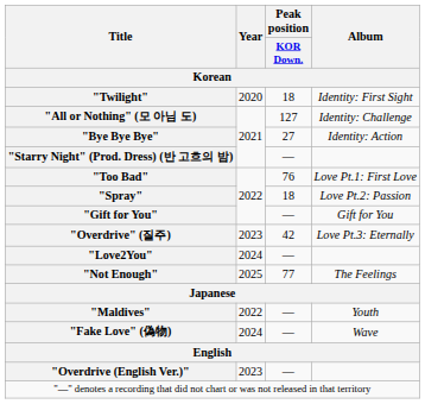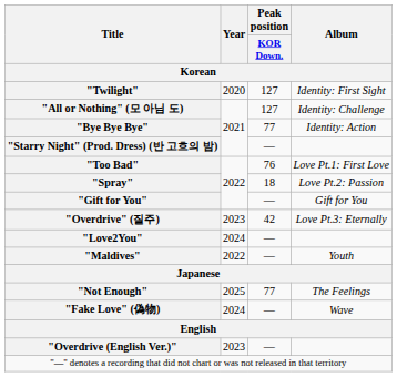"Twilight" | Peak position / KOR Down.: 18 -> 127
"Bye Bye Bye" | Peak position / KOR Down.: 27 -> 77
rows swapped: "Not Enough" <-> "Maldives"
